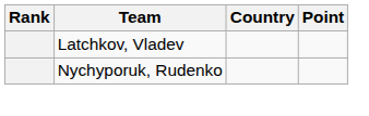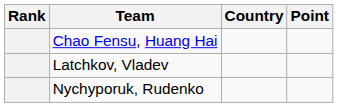+ row: Chao Fensu, Huang Hai
